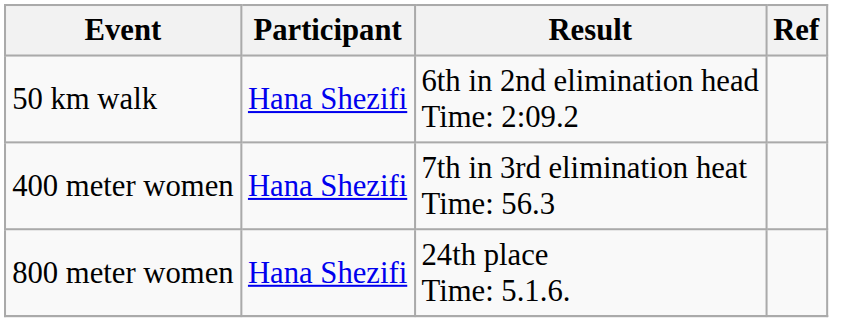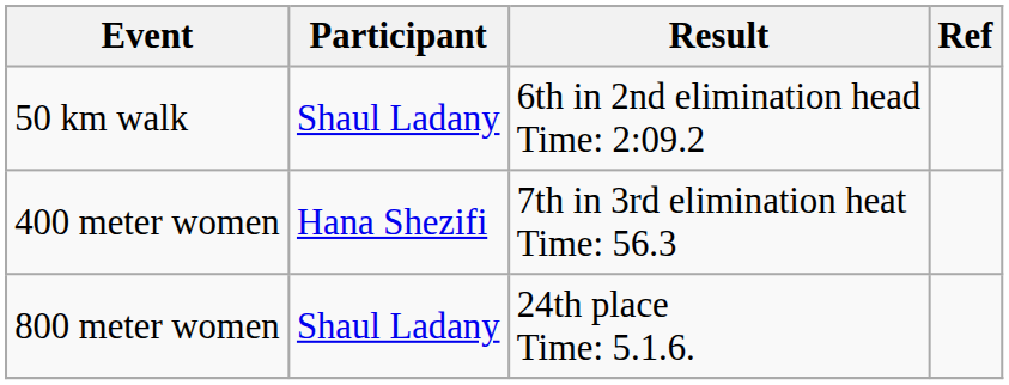50 km walk | Participant: Hana Shezifi -> Shaul Ladany
800 meter women | Participant: Hana Shezifi -> Shaul Ladany
